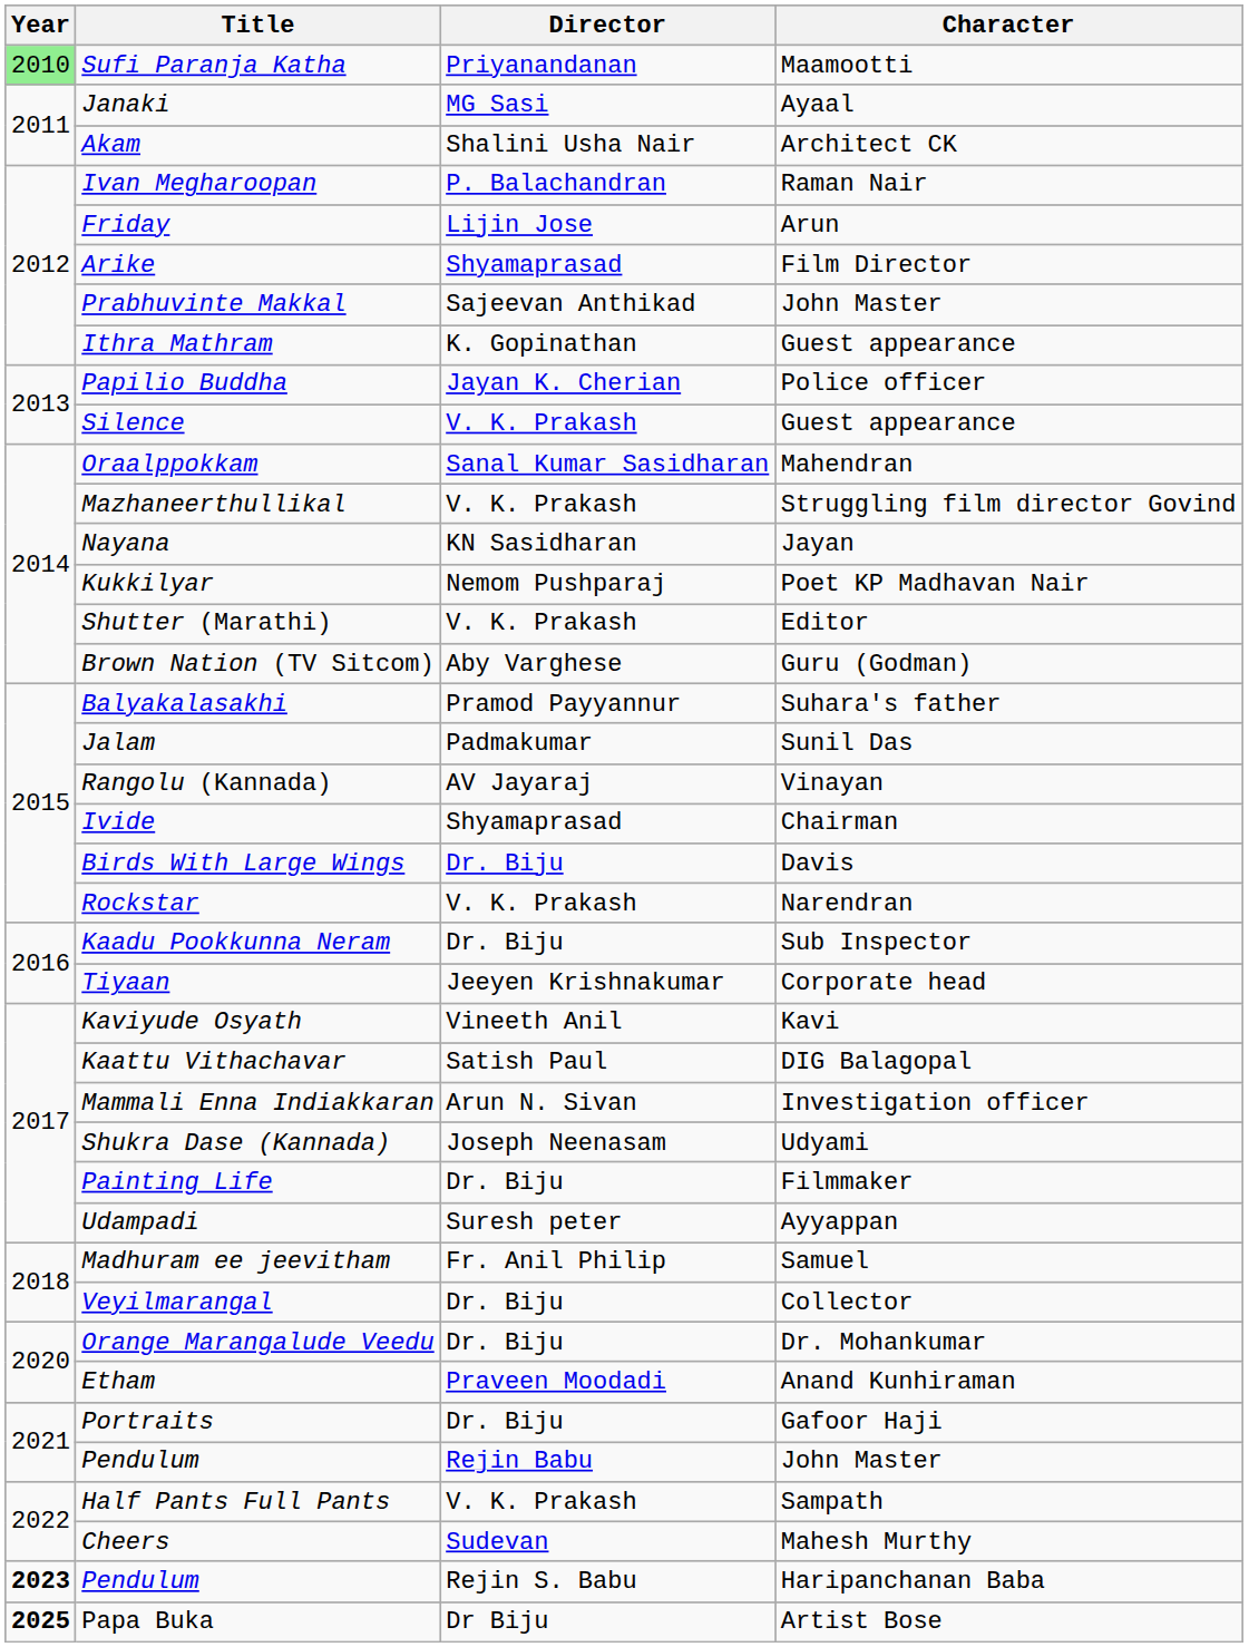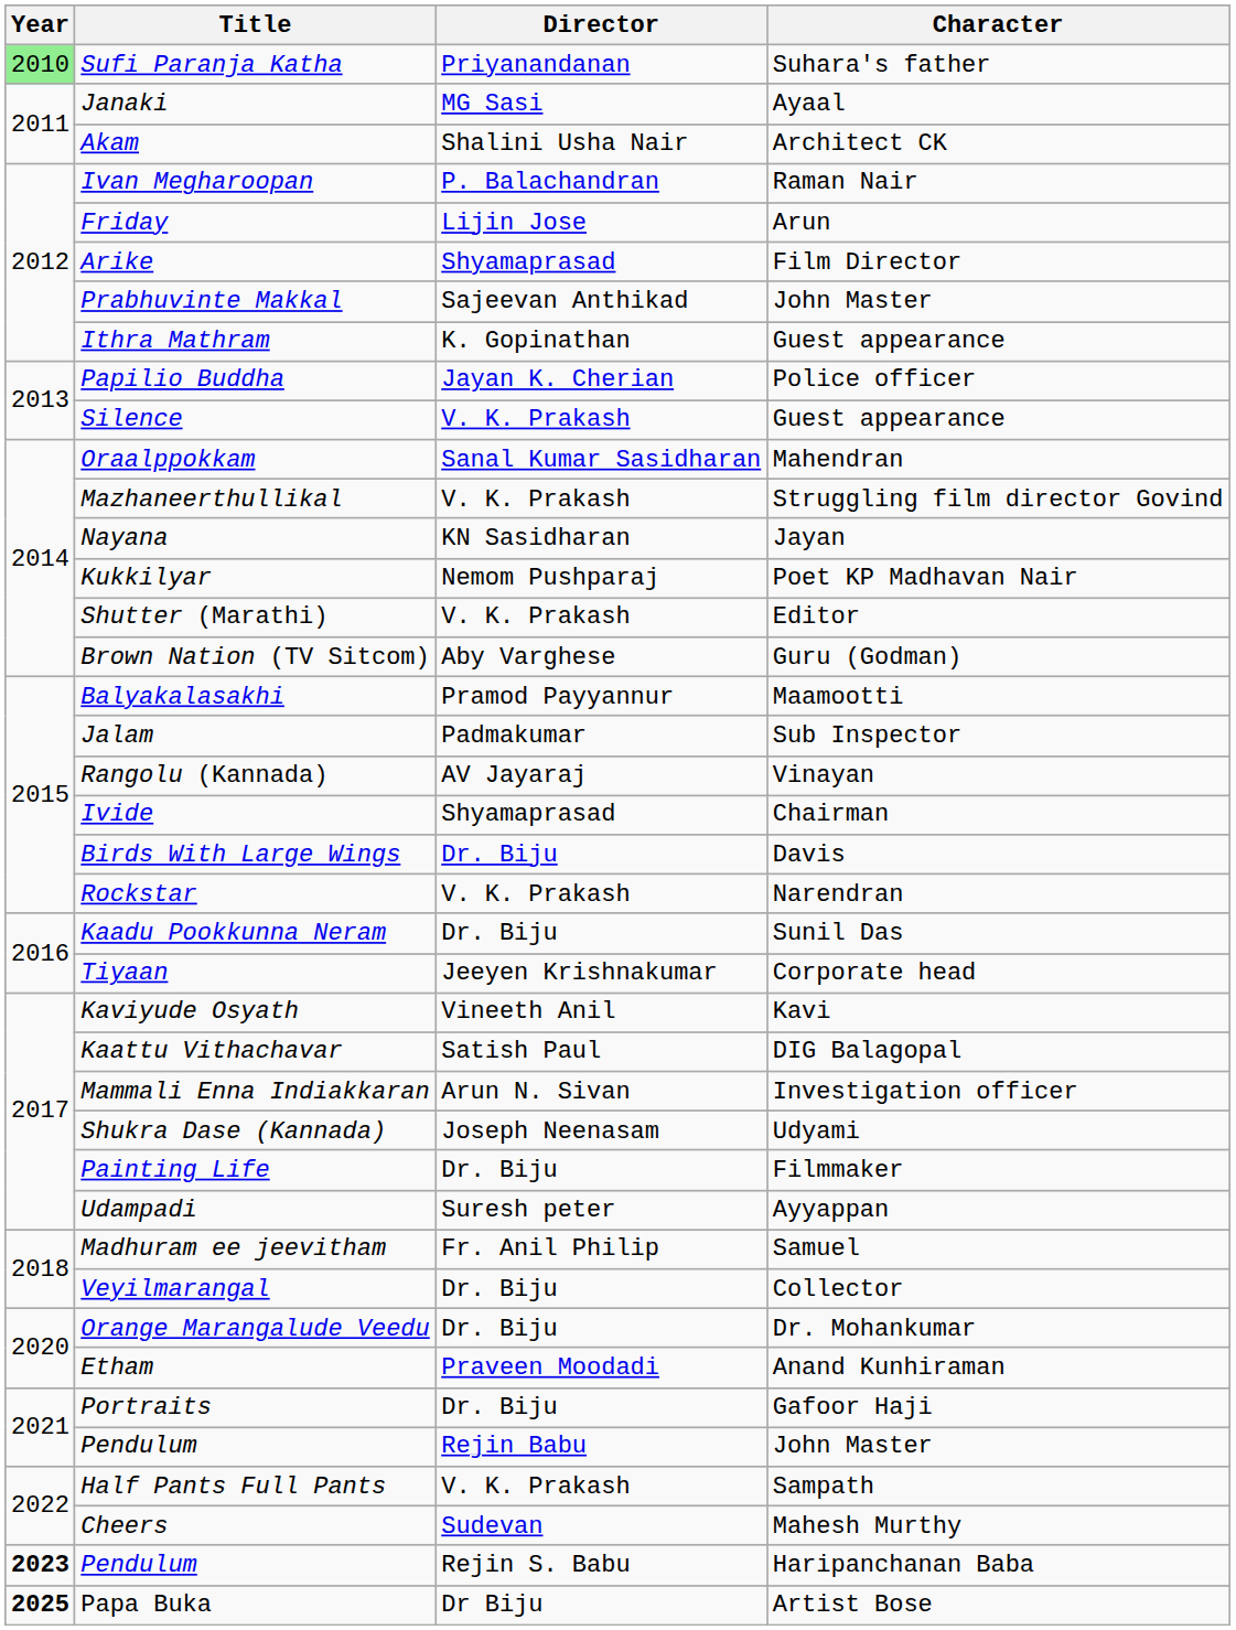Sufi Paranja Katha | Character: Maamootti -> Suhara's father
Balyakalasakhi | Character: Suhara's father -> Maamootti
Jalam | Character: Sunil Das -> Sub Inspector
Kaadu Pookkunna Neram | Character: Sub Inspector -> Sunil Das
